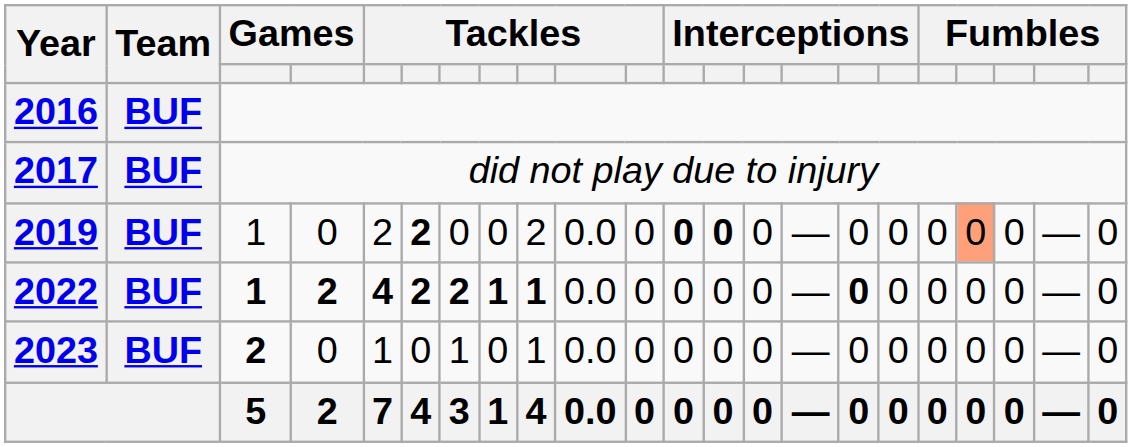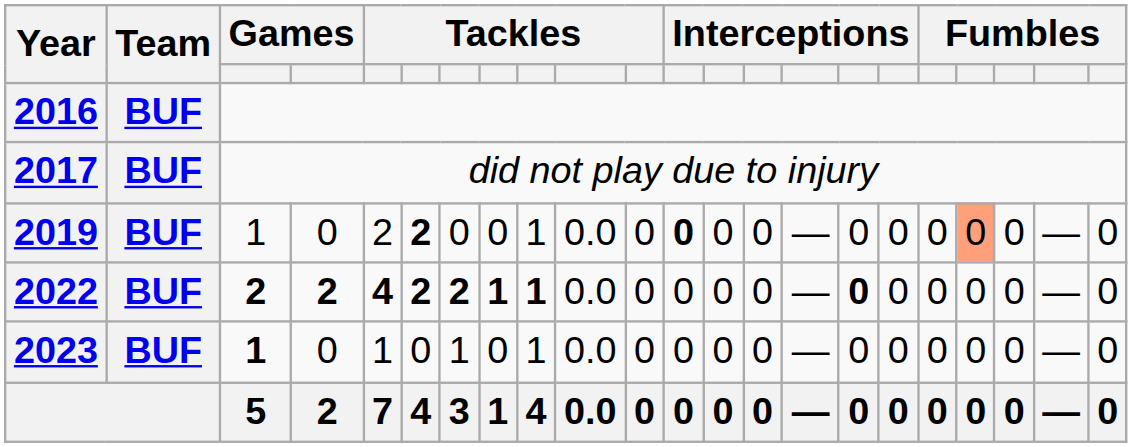2019 | column 9: 2 -> 1
2019 | column 13: bold -> normal
2022 | column 3: 1 -> 2
2023 | column 3: 2 -> 1
